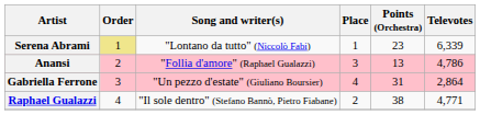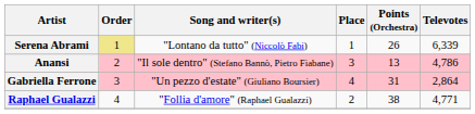Serena Abrami | Points (Orchestra): 23 -> 26
Anansi | Song and writer(s): "Follia d'amore" (Raphael Gualazzi) -> "Il sole dentro" (Stefano Bannò, Pietro Fiabane)
Raphael Gualazzi | Song and writer(s): "Il sole dentro" (Stefano Bannò, Pietro Fiabane) -> "Follia d'amore" (Raphael Gualazzi)
